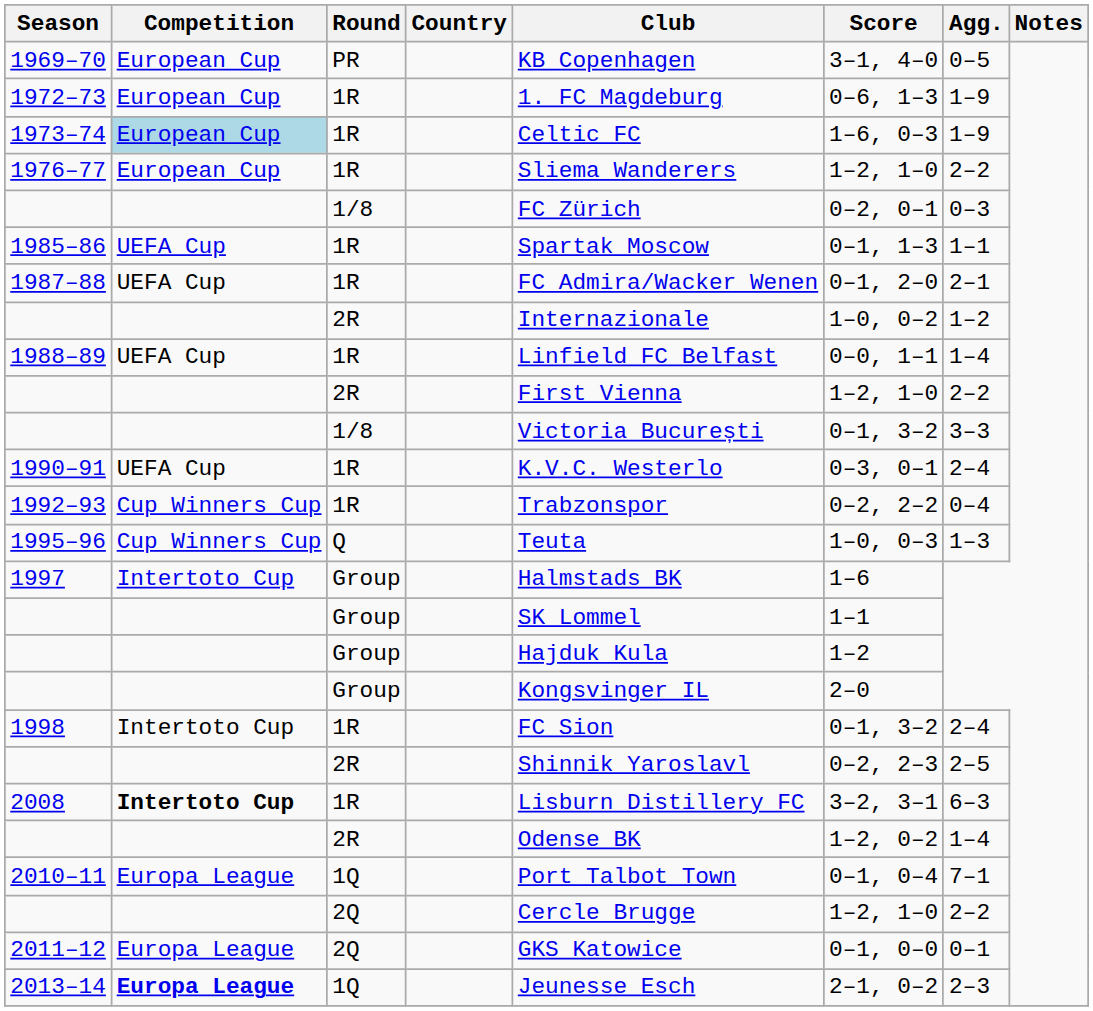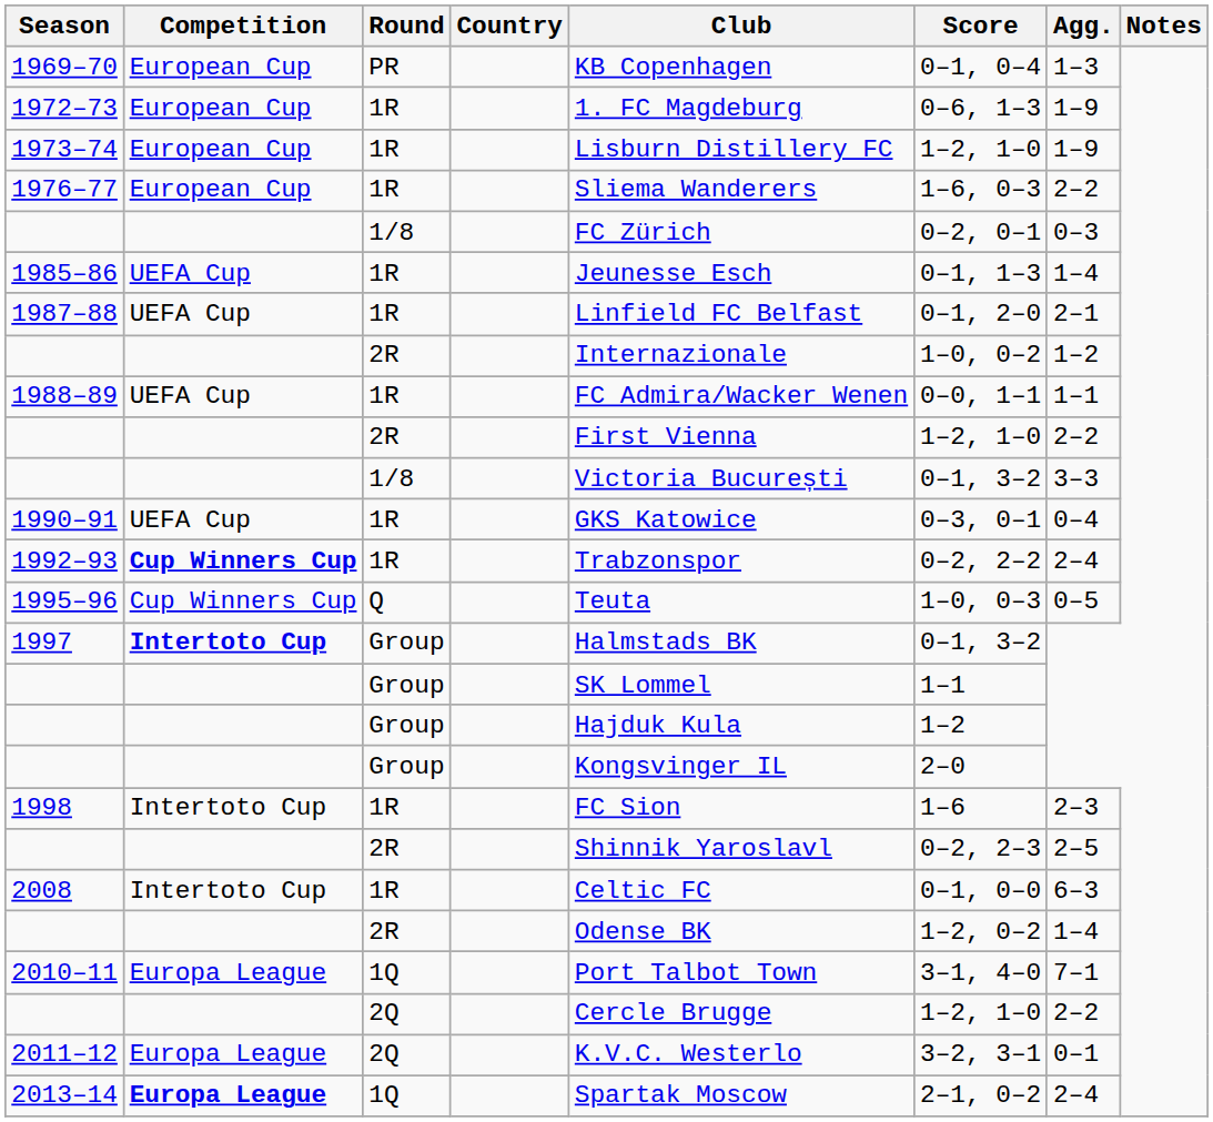1969–70 | Score: 3–1, 4–0 -> 0–1, 0–4
1969–70 | Agg.: 0–5 -> 1–3
1973–74 | Competition: lightblue background -> no background
1973–74 | Club: Celtic FC -> Lisburn Distillery FC
1973–74 | Score: 1–6, 0–3 -> 1–2, 1–0
1976–77 | Score: 1–2, 1–0 -> 1–6, 0–3
1985–86 | Club: Spartak Moscow -> Jeunesse Esch
1985–86 | Agg.: 1–1 -> 1–4
1987–88 | Club: FC Admira/Wacker Wenen -> Linfield FC Belfast
1988–89 | Club: Linfield FC Belfast -> FC Admira/Wacker Wenen
1988–89 | Agg.: 1–4 -> 1–1
1990–91 | Club: K.V.C. Westerlo -> GKS Katowice
1990–91 | Agg.: 2–4 -> 0–4
1992–93 | Competition: normal -> bold
1992–93 | Agg.: 0–4 -> 2–4
1995–96 | Agg.: 1–3 -> 0–5
1997 | Competition: normal -> bold
1997 | Score: 1–6 -> 0–1, 3–2
1998 | Score: 0–1, 3–2 -> 1–6
1998 | Agg.: 2–4 -> 2–3
2008 | Competition: bold -> normal
2008 | Club: Lisburn Distillery FC -> Celtic FC
2008 | Score: 3–2, 3–1 -> 0–1, 0–0
2010–11 | Score: 0–1, 0–4 -> 3–1, 4–0
2011–12 | Club: GKS Katowice -> K.V.C. Westerlo
2011–12 | Score: 0–1, 0–0 -> 3–2, 3–1
2013–14 | Club: Jeunesse Esch -> Spartak Moscow
2013–14 | Agg.: 2–3 -> 2–4
